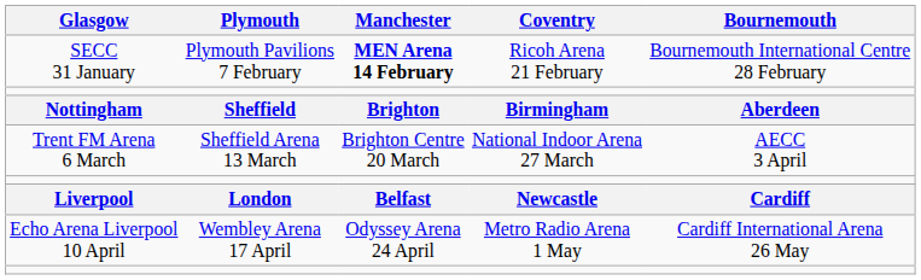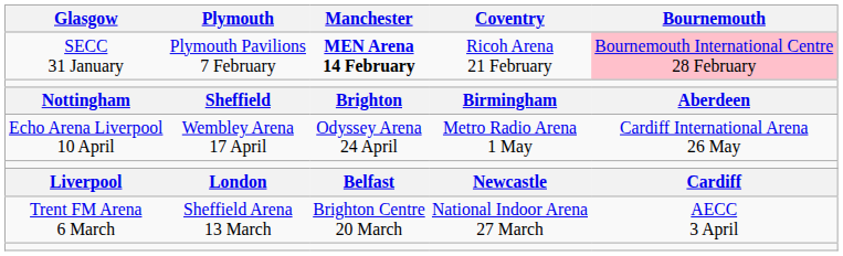SECC 31 January | Bournemouth: no background -> pink background
rows swapped: Trent FM Arena 6 March <-> Echo Arena Liverpool 10 April
